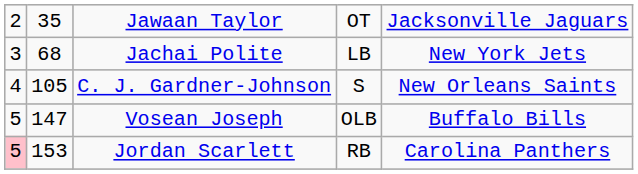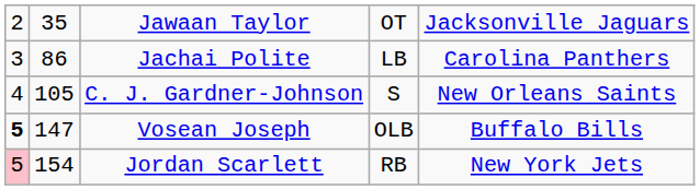Jachai Polite | column 2: 68 -> 86
Jachai Polite | column 5: New York Jets -> Carolina Panthers
Vosean Joseph | column 1: normal -> bold
Jordan Scarlett | column 2: 153 -> 154
Jordan Scarlett | column 5: Carolina Panthers -> New York Jets
